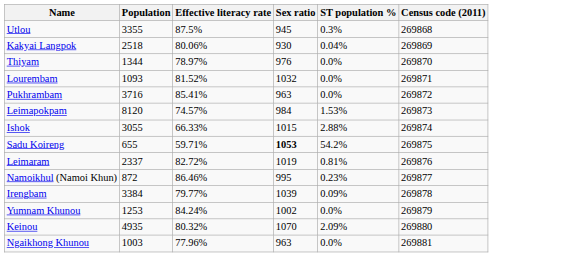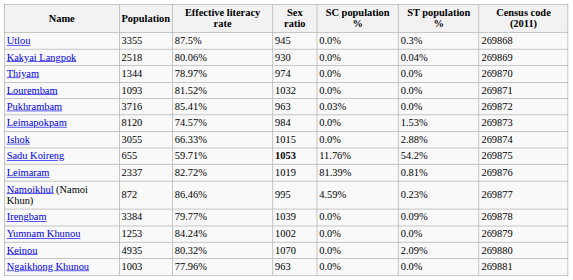+ column: SC population % | 0.0% | 0.0% | 0.0% | 0.0% | 0.03% | 0.0% | 0.0% | 11.76% | 81.39% | 4.59% | 0.0% | 0.0% | 0.0% | 0.0%
Thiyam | Sex ratio: 976 -> 974
